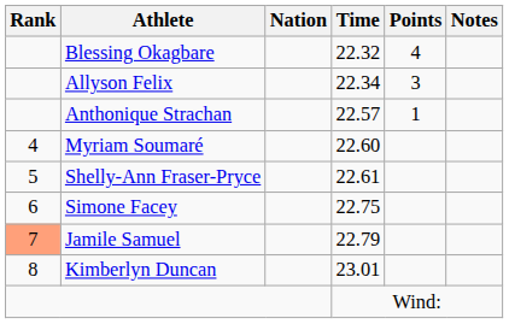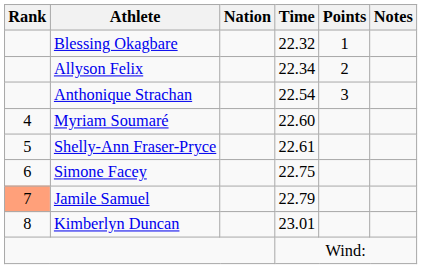Blessing Okagbare | Points: 4 -> 1
Allyson Felix | Points: 3 -> 2
Anthonique Strachan | Time: 22.57 -> 22.54
Anthonique Strachan | Points: 1 -> 3
